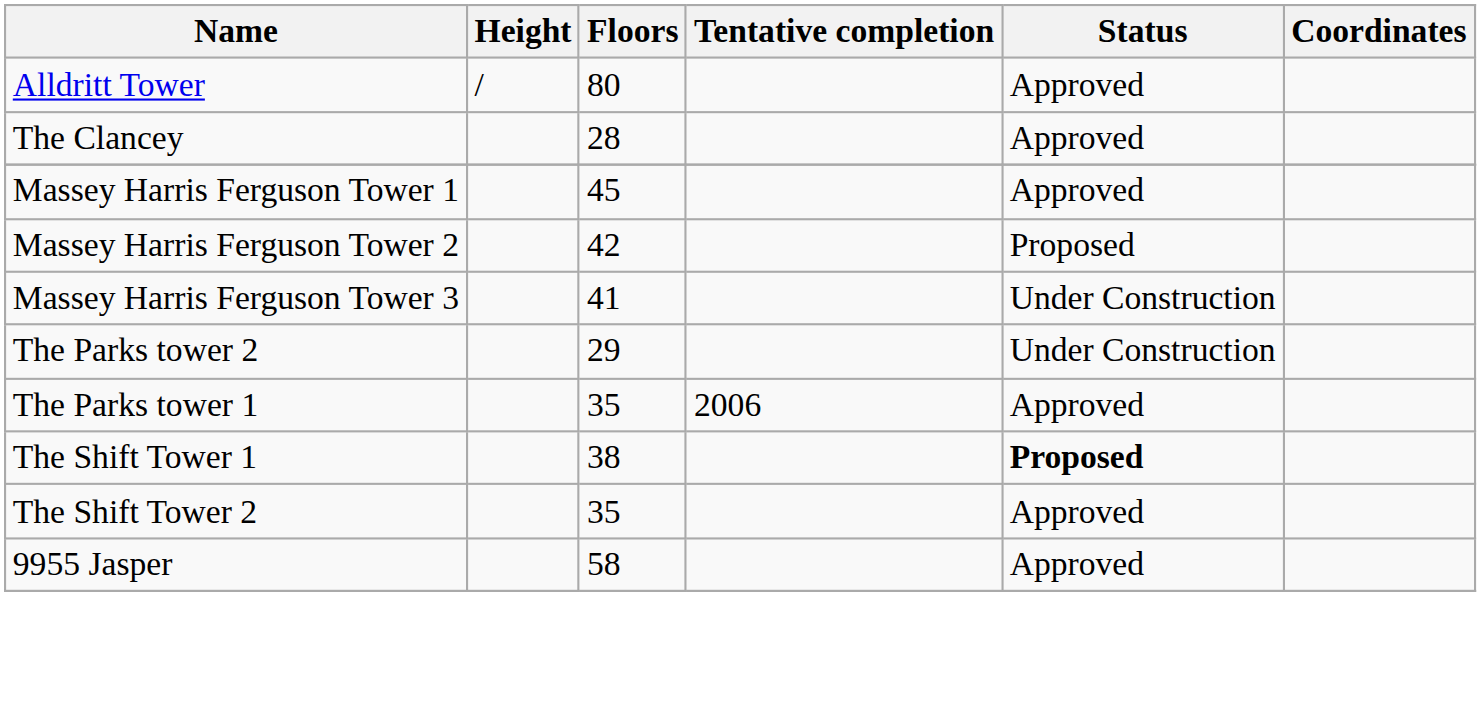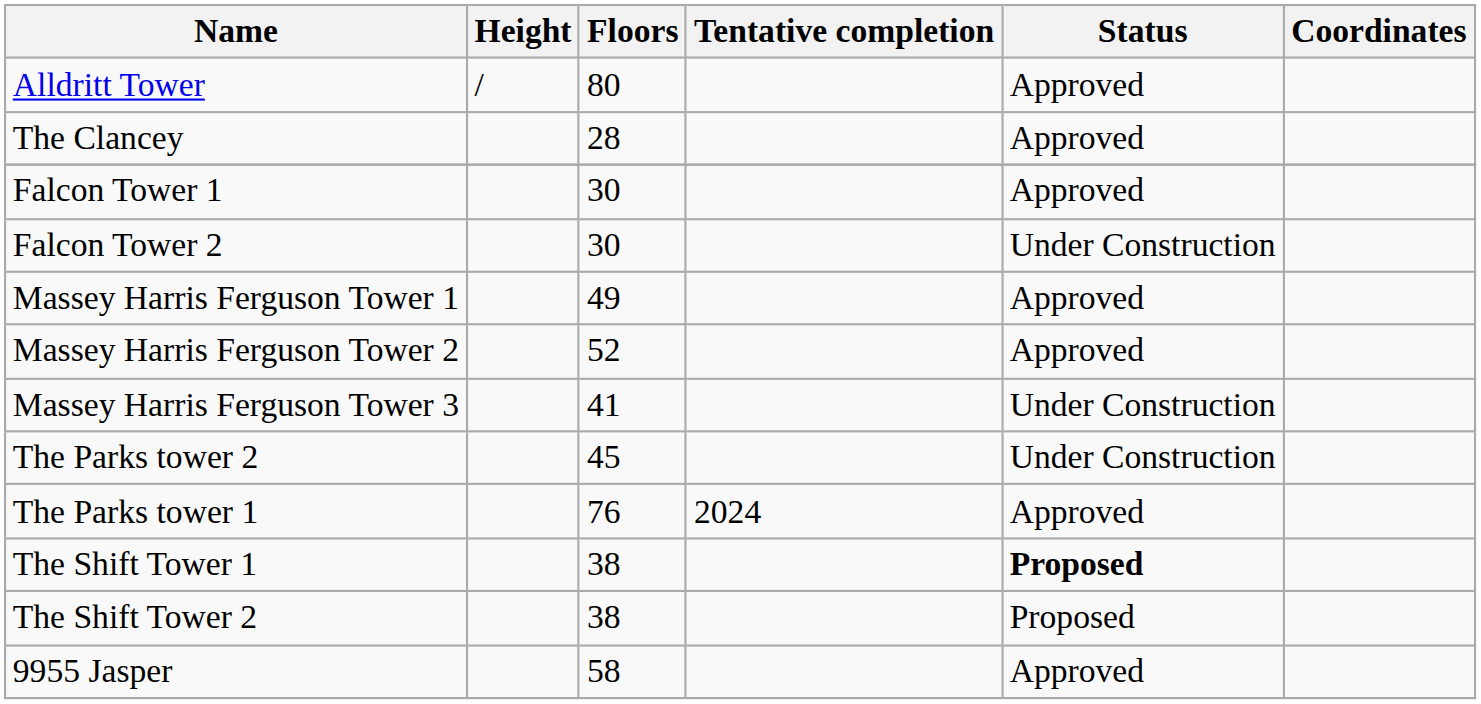+ row: Falcon Tower 1 | 30 | Approved
+ row: Falcon Tower 2 | 30 | Under Construction
Massey Harris Ferguson Tower 1 | Floors: 45 -> 49
Massey Harris Ferguson Tower 2 | Floors: 42 -> 52
Massey Harris Ferguson Tower 2 | Status: Proposed -> Approved
The Parks tower 2 | Floors: 29 -> 45
The Parks tower 1 | Floors: 35 -> 76
The Parks tower 1 | Tentative completion: 2006 -> 2024
The Shift Tower 2 | Floors: 35 -> 38
The Shift Tower 2 | Status: Approved -> Proposed
